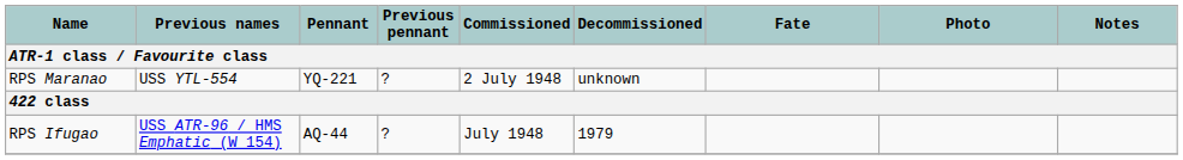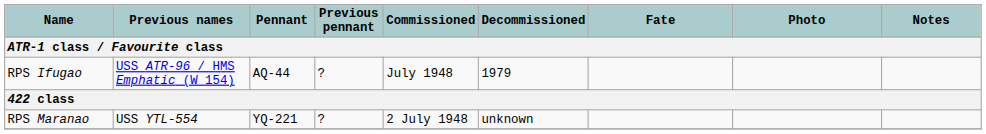rows swapped: RPS Ifugao <-> RPS Maranao
